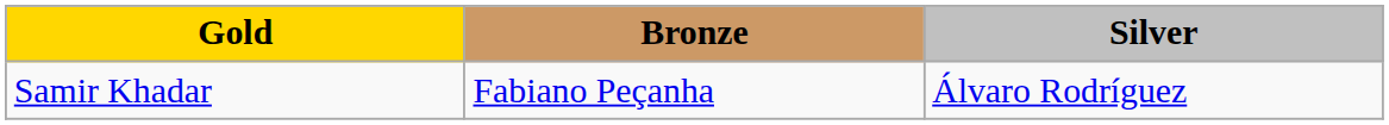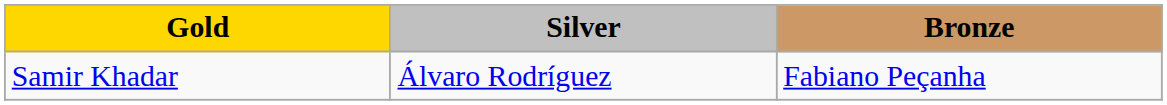columns swapped: Silver <-> Bronze
